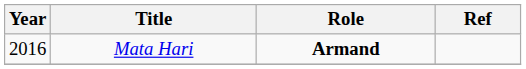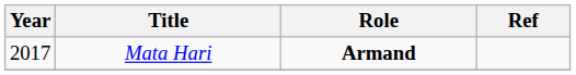Mata Hari | Year: 2016 -> 2017
